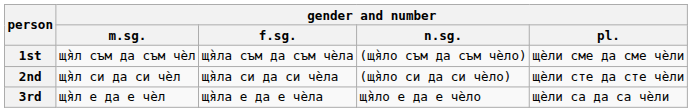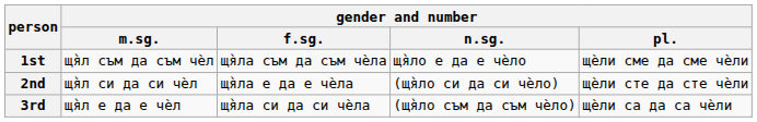1st | gender and number / n.sg.: (щя̀лo съм да съм чѐлo) -> щя̀лo е да е чѐлo
2nd | gender and number / f.sg.: щя̀лa си да си чѐлa -> щя̀лa е да е чѐлa
3rd | gender and number / f.sg.: щя̀лa е да е чѐлa -> щя̀лa си да си чѐлa
3rd | gender and number / n.sg.: щя̀лo е да е чѐлo -> (щя̀лo съм да съм чѐлo)
